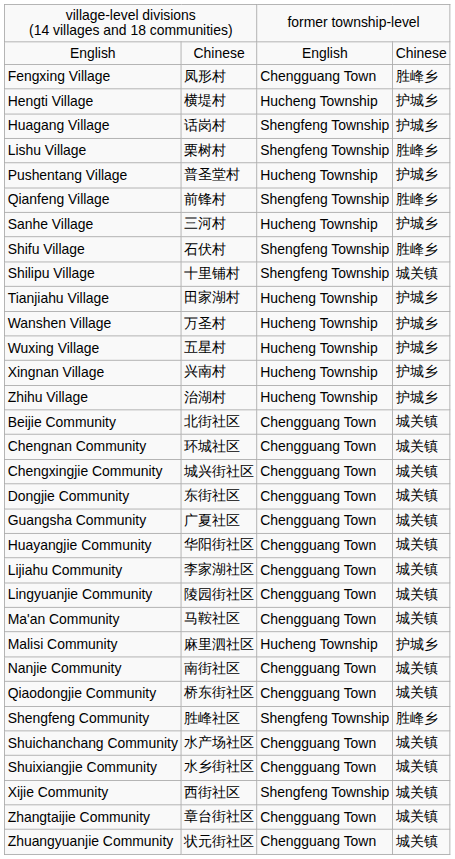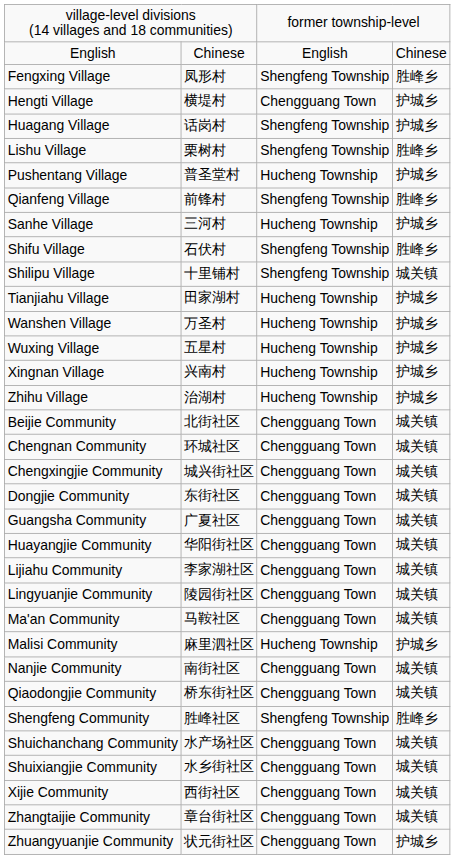Fengxing Village | column 3: Chengguang Town -> Shengfeng Township
Hengti Village | column 3: Hucheng Township -> Chengguang Town
Xijie Community | column 3: Shengfeng Township -> Chengguang Town
Zhuangyuanjie Community | column 4: 城关镇 -> 护城乡
